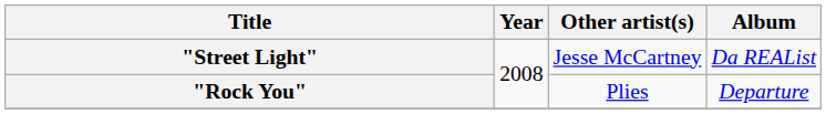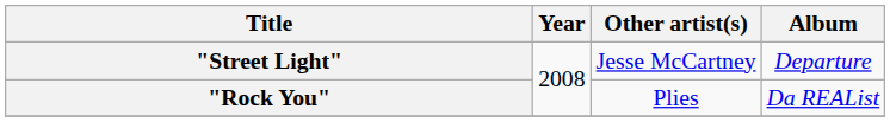"Street Light" | Album: Da REAList -> Departure
"Rock You" | Album: Departure -> Da REAList
